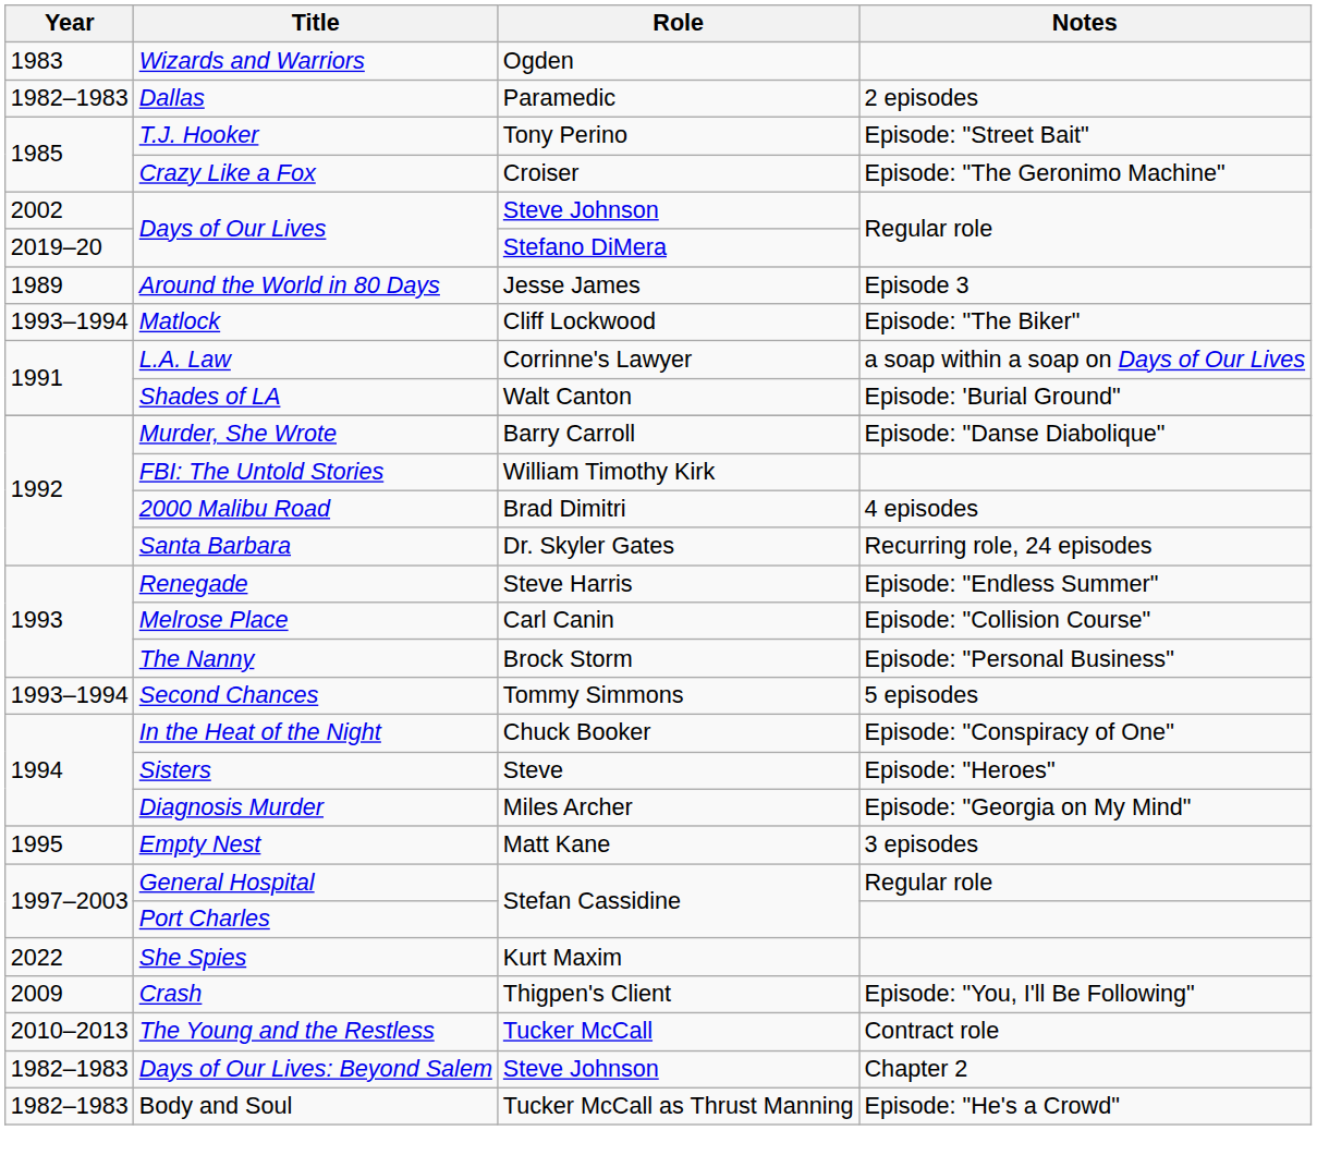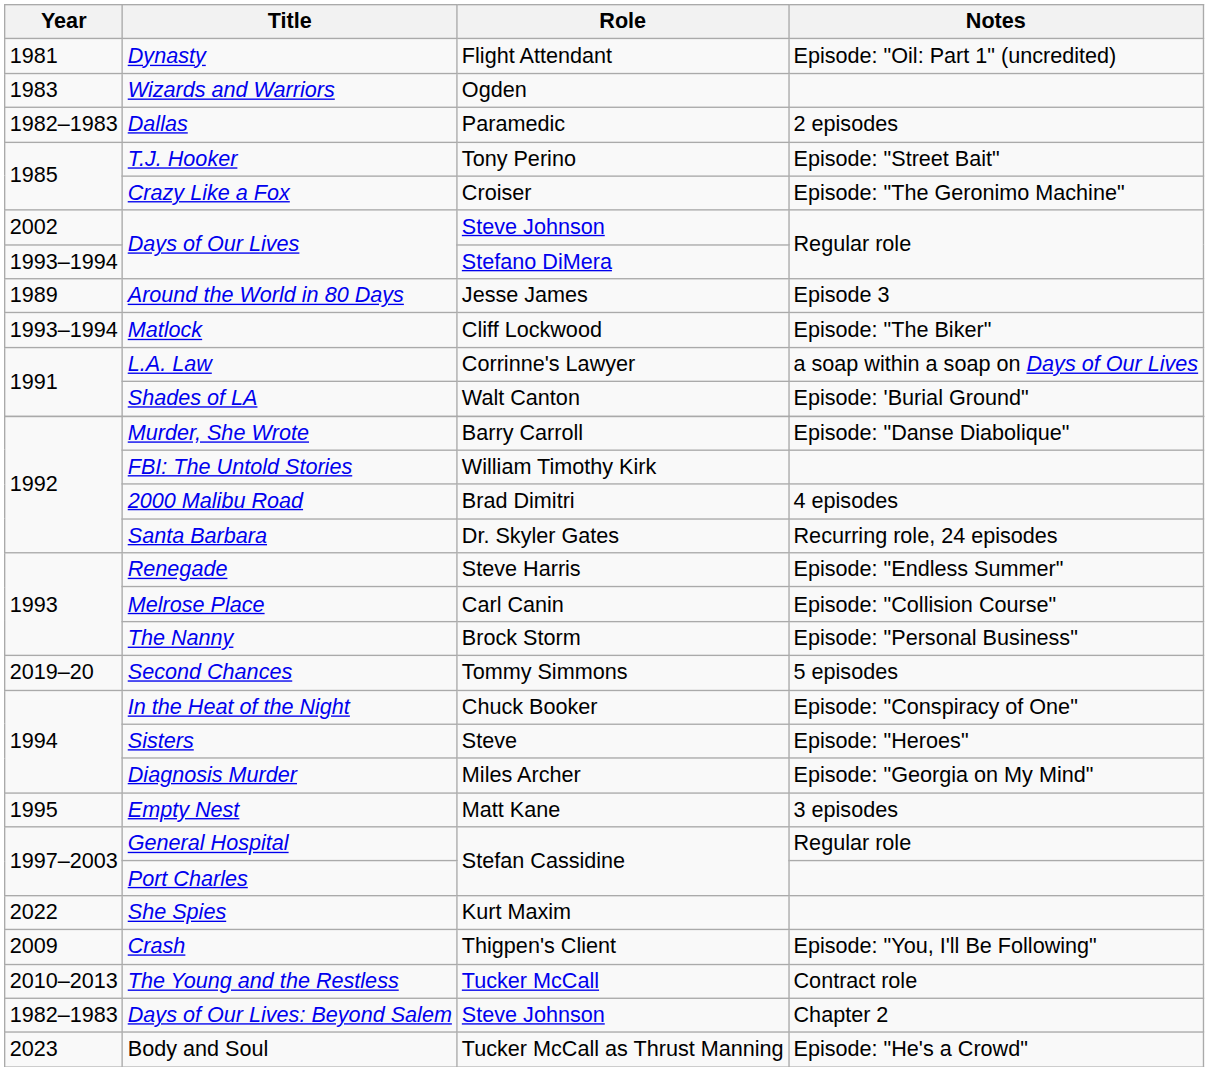+ row: 1981 | Dynasty | Flight Attendant | Episode: "Oil: Part 1" (uncredited)
Days of Our Lives / Stefano DiMera | Year: 2019–20 -> 1993–1994
Second Chances | Year: 1993–1994 -> 2019–20
Body and Soul | Year: 1982–1983 -> 2023
